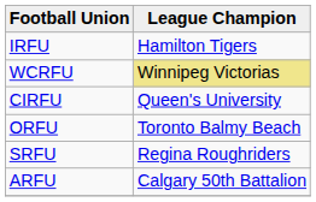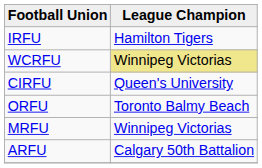+ row: MRFU | Winnipeg Victorias
- row: SRFU | Regina Roughriders
